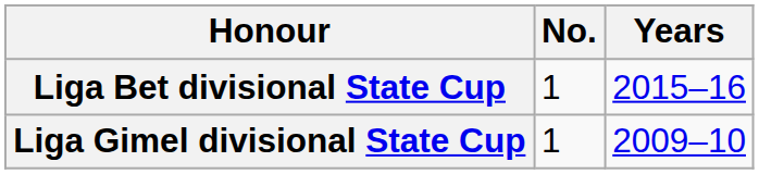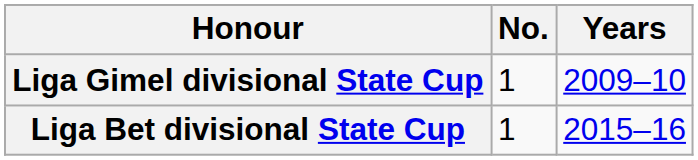rows swapped: Liga Bet divisional State Cup <-> Liga Gimel divisional State Cup
